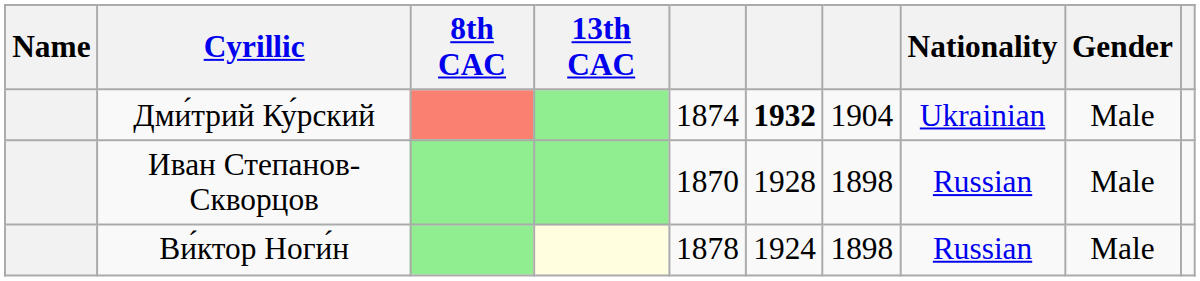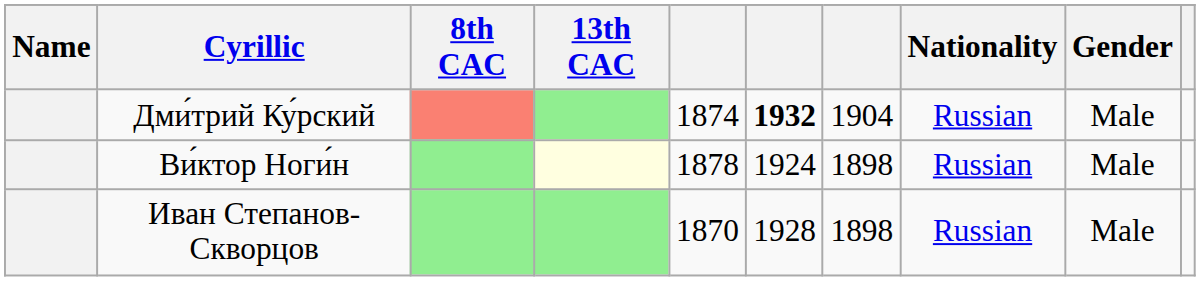Дми́трий Ку́рский | Nationality: Ukrainian -> Russian
rows swapped: Ви́ктор Ноги́н <-> Иван Степанов-Скворцов
